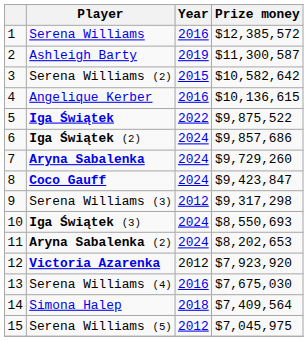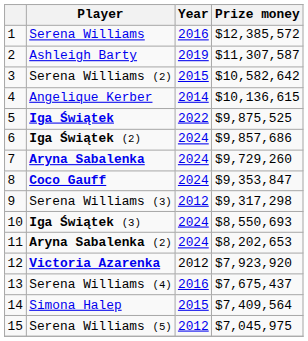Ashleigh Barty | Prize money: $11,300,587 -> $11,307,587
Angelique Kerber | Year: 2016 -> 2014
Iga Świątek | Prize money: $9,875,522 -> $9,875,525
Coco Gauff | Prize money: $9,423,847 -> $9,353,847
Serena Williams (4) | Prize money: $7,675,030 -> $7,675,437
Simona Halep | Year: 2018 -> 2015
